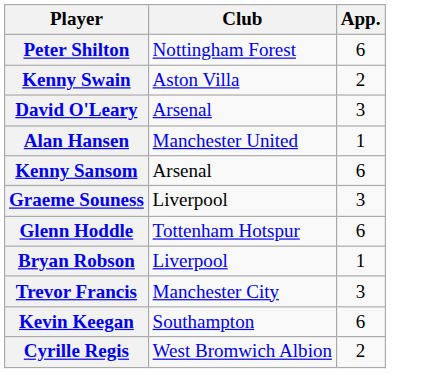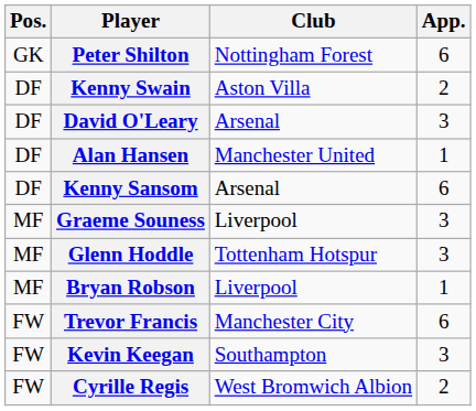+ column: Pos. | GK | DF | DF | DF | DF | MF | MF | MF | FW | FW | FW
Glenn Hoddle | App.: 6 -> 3
Trevor Francis | App.: 3 -> 6
Kevin Keegan | App.: 6 -> 3
